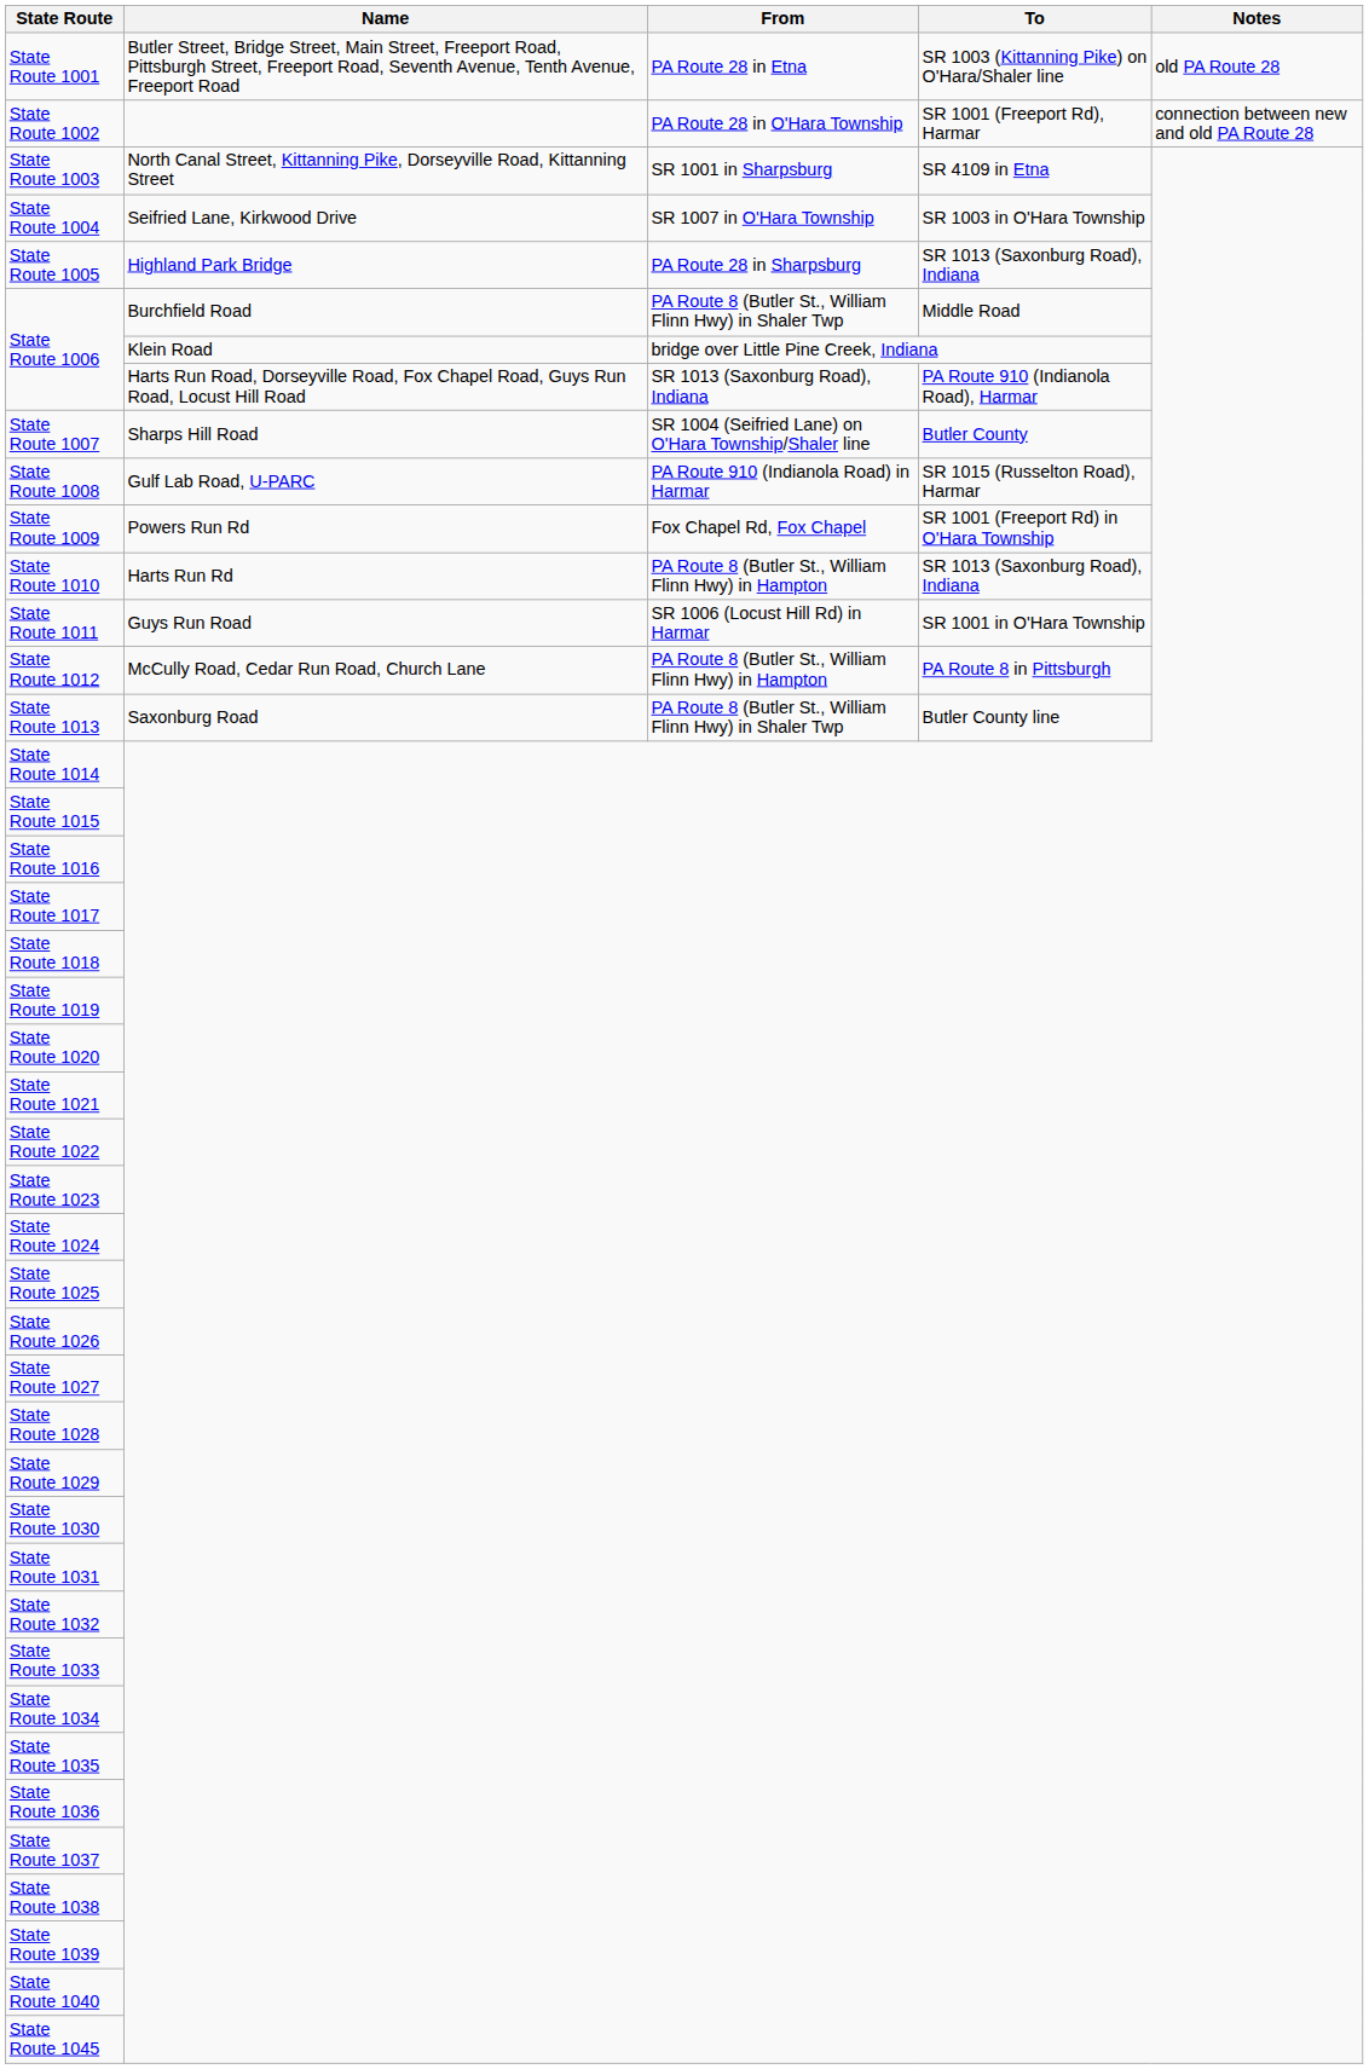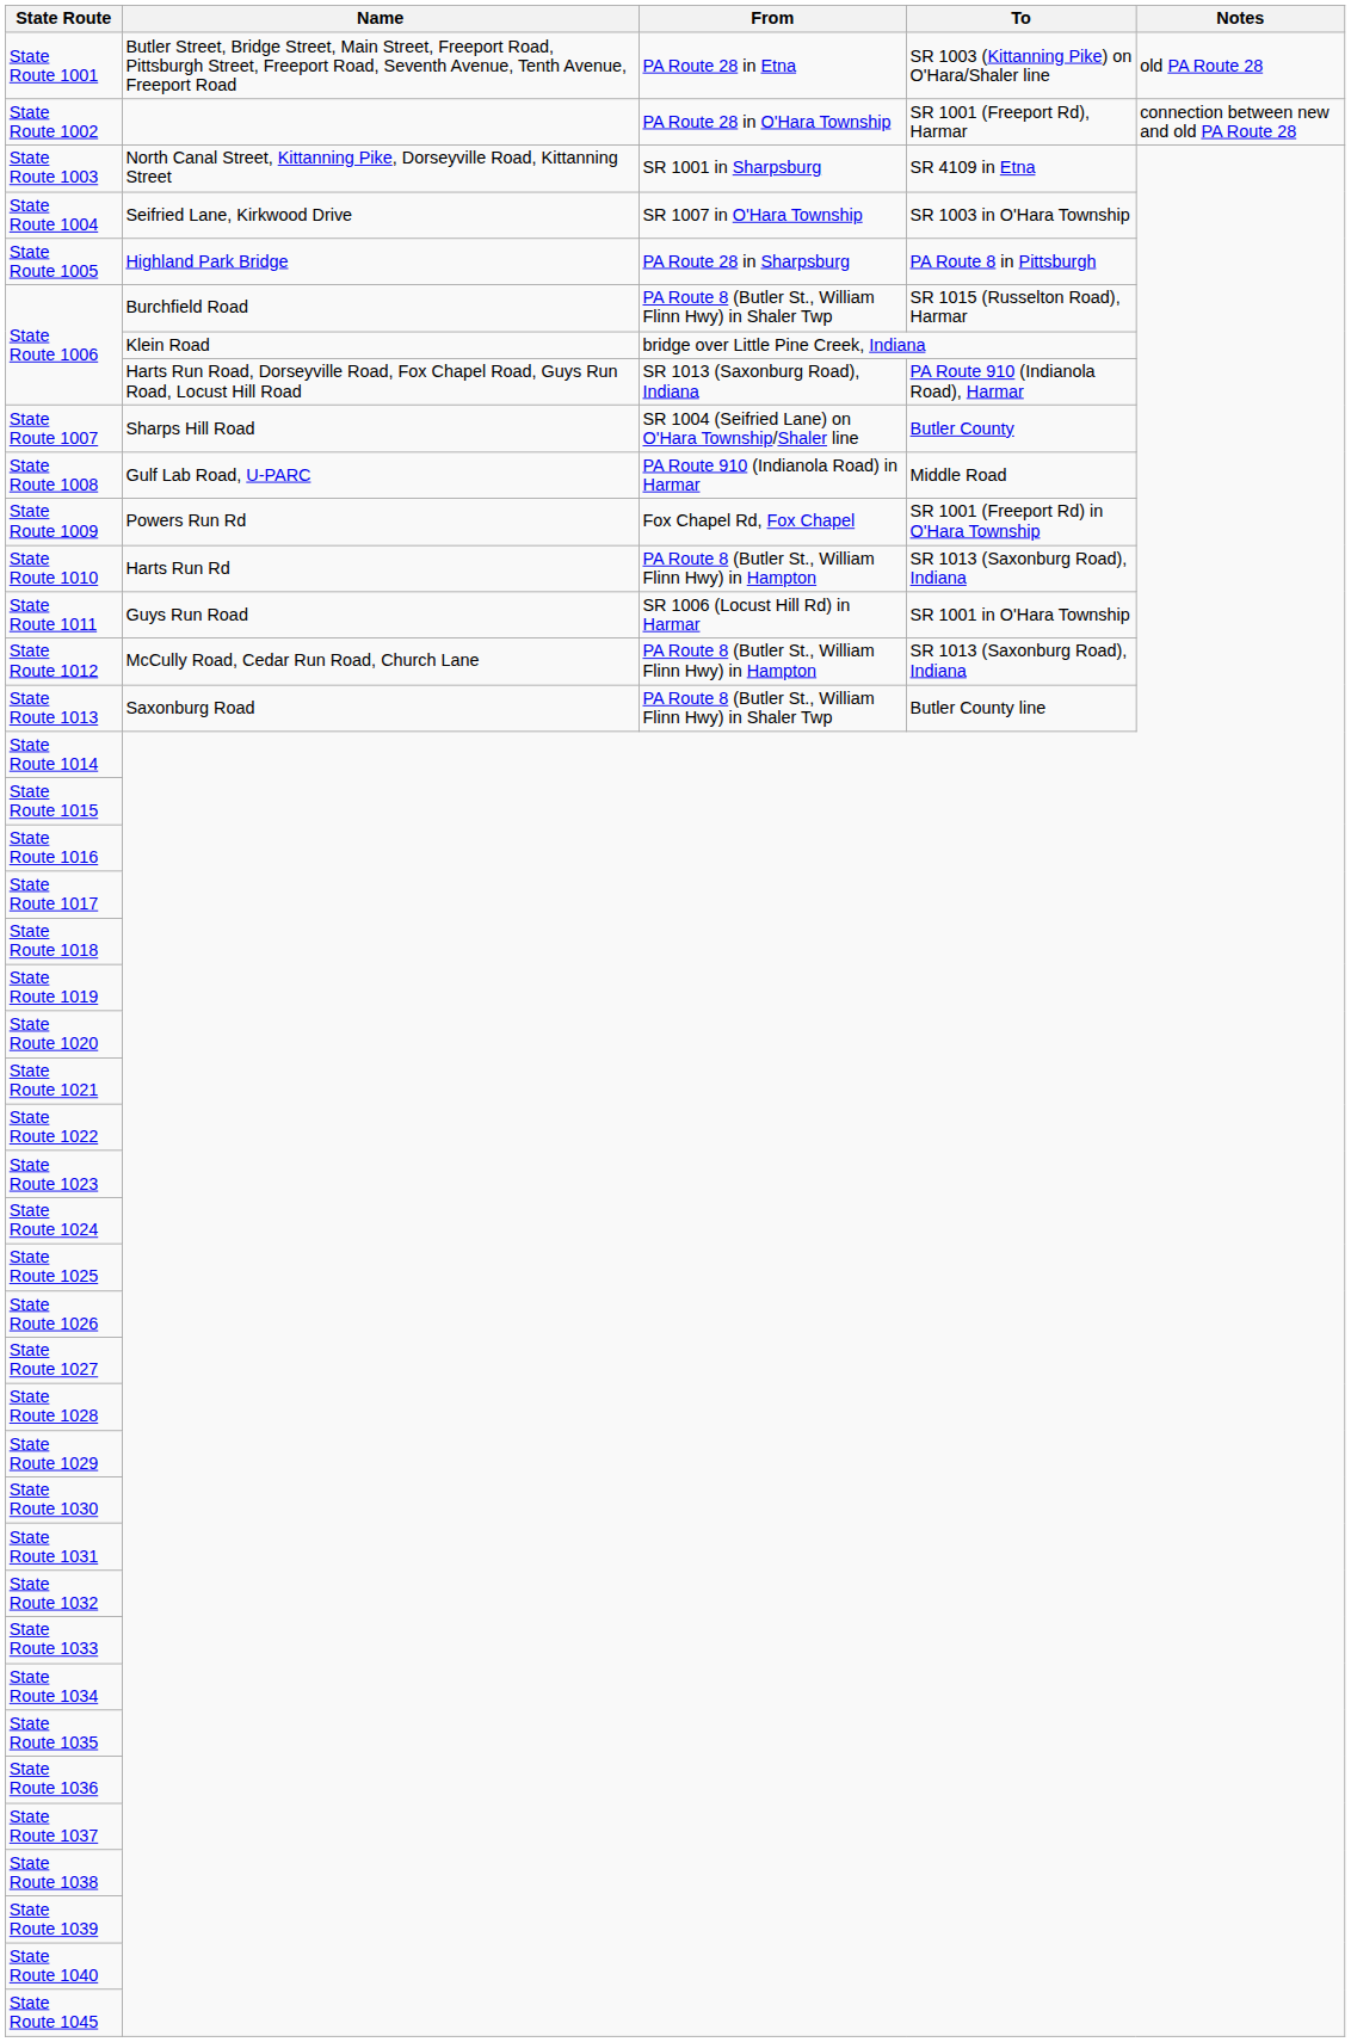State Route 1005 | To: SR 1013 (Saxonburg Road), Indiana -> PA Route 8 in Pittsburgh
State Route 1006 / Burchfield Road | To: Middle Road -> SR 1015 (Russelton Road), Harmar
State Route 1008 | To: SR 1015 (Russelton Road), Harmar -> Middle Road
State Route 1012 | To: PA Route 8 in Pittsburgh -> SR 1013 (Saxonburg Road), Indiana
